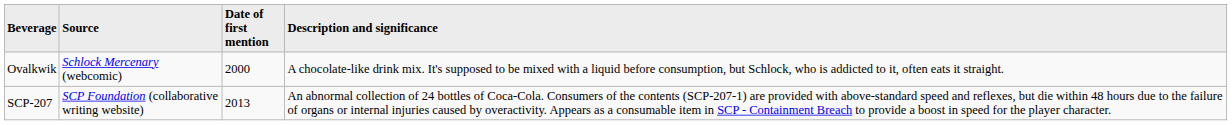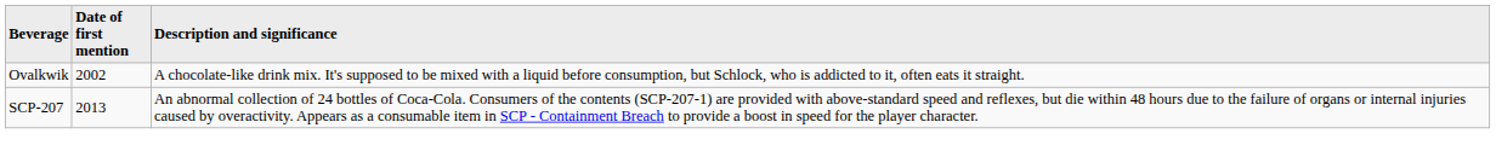- column: Source | Schlock Mercenary (webcomic) | SCP Foundation (collaborative writing website)
Ovalkwik | Date of first mention: 2000 -> 2002
